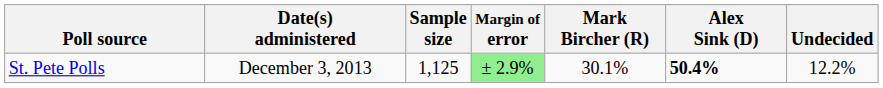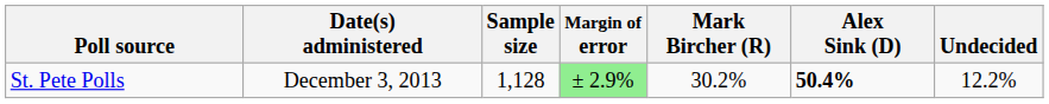St. Pete Polls | Sample size: 1,125 -> 1,128
St. Pete Polls | Mark Bircher (R): 30.1% -> 30.2%
